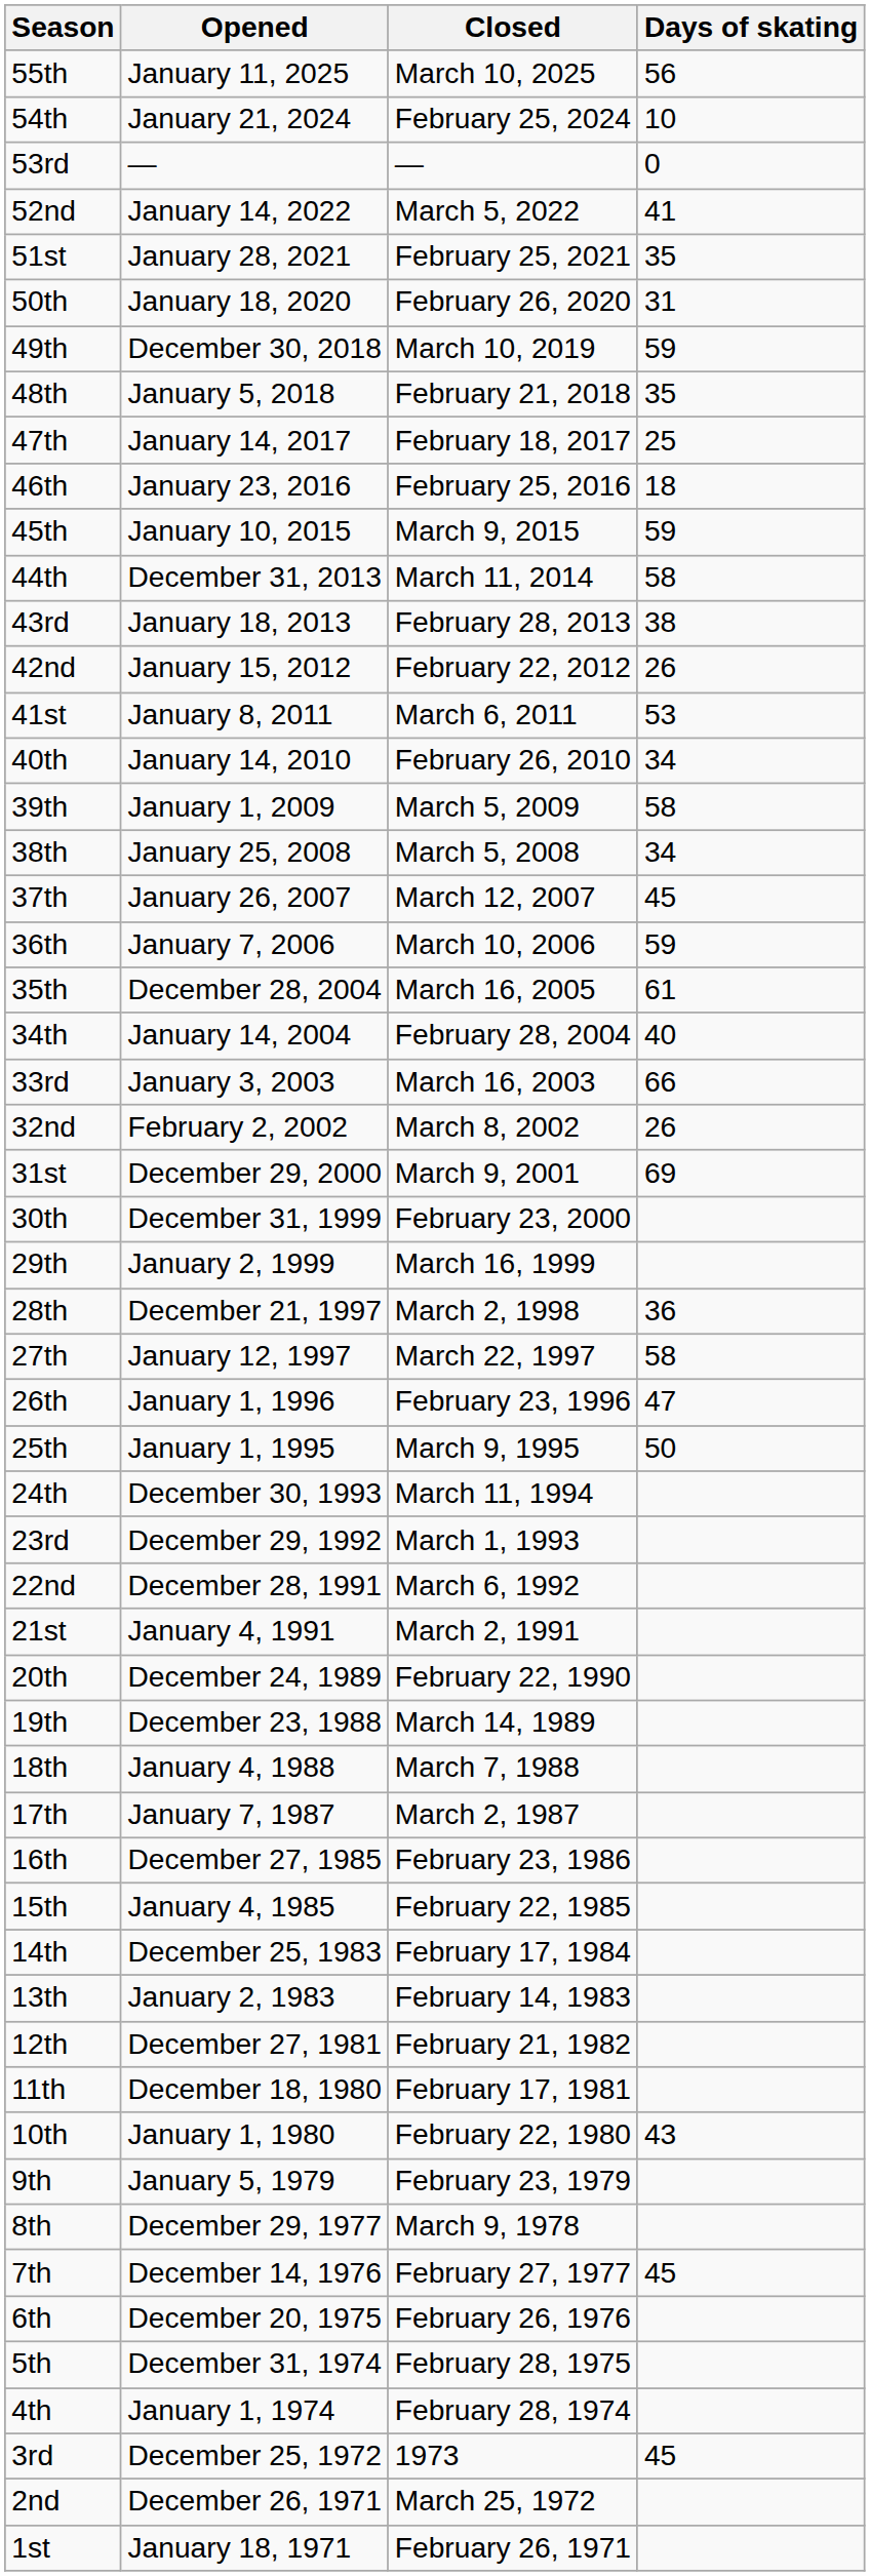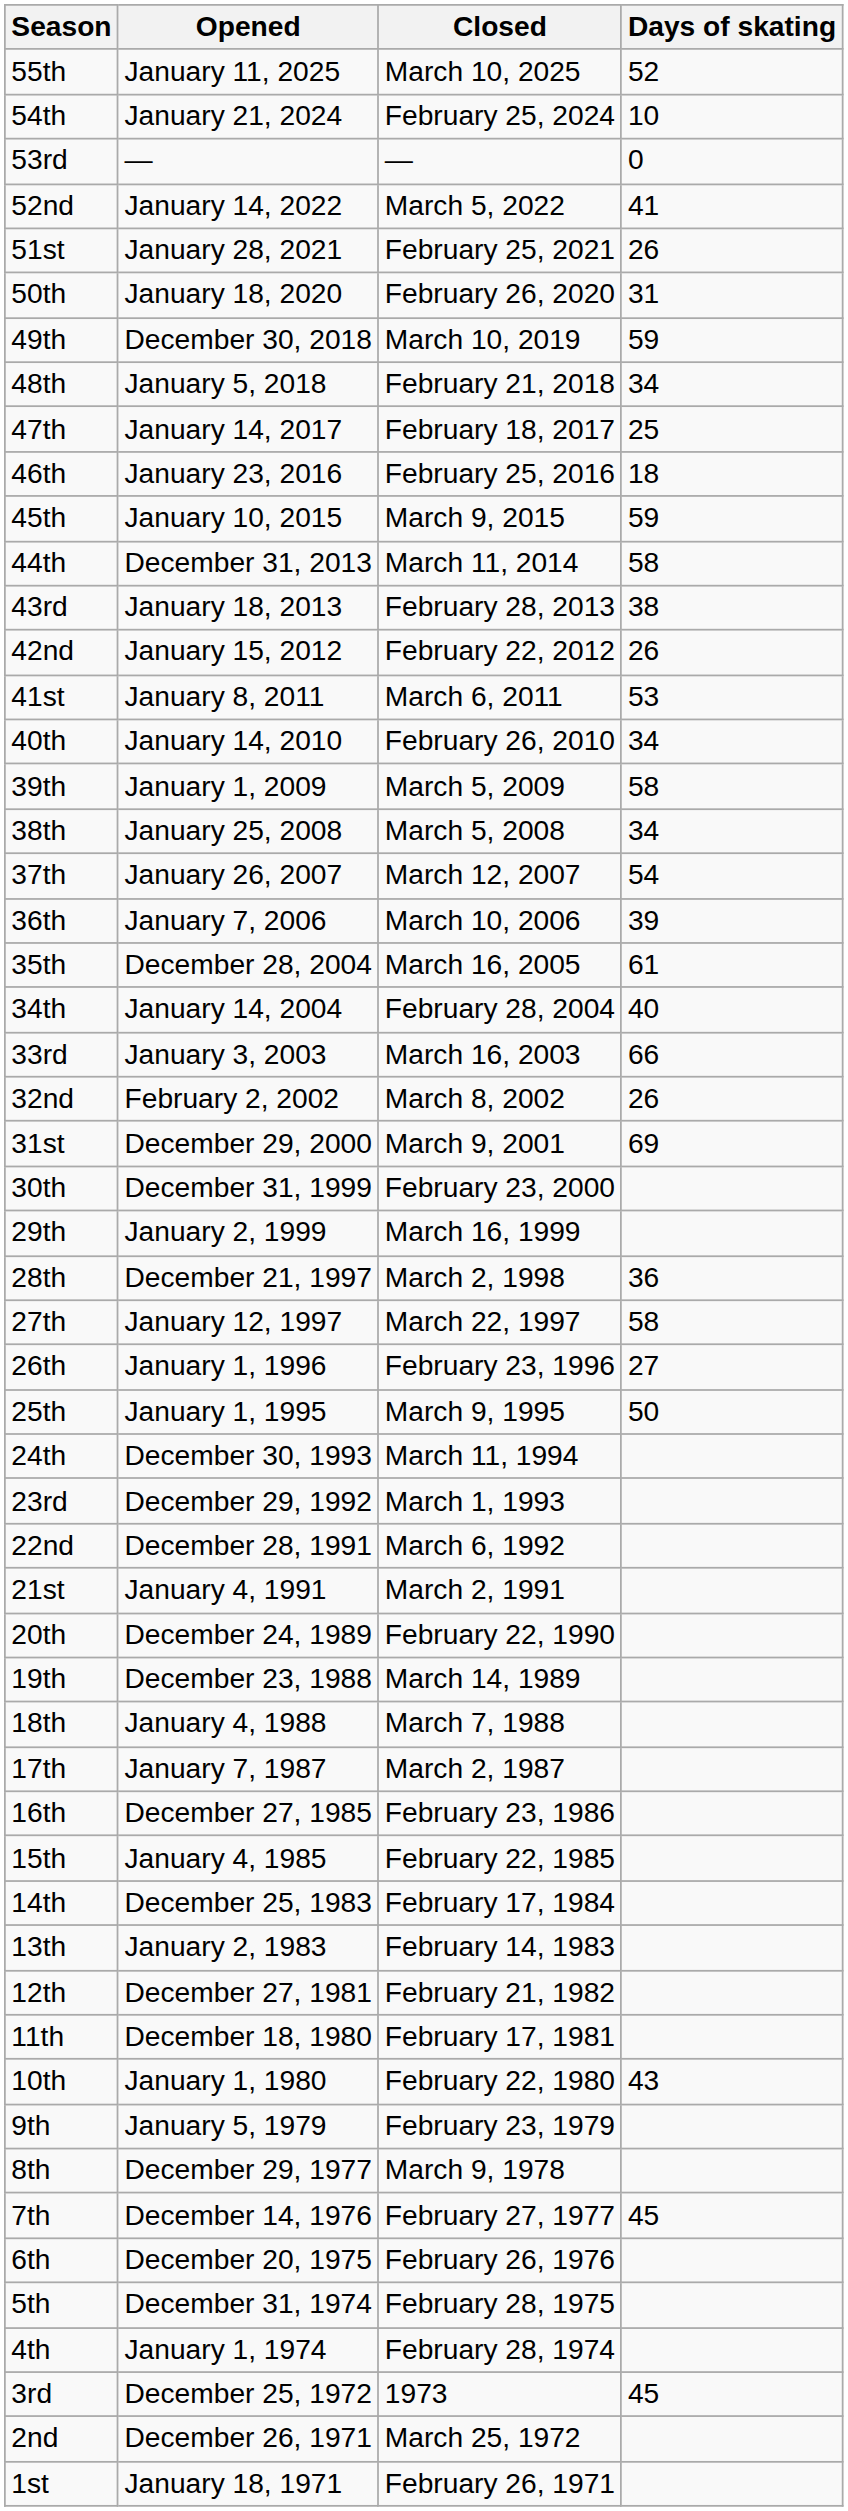55th | Days of skating: 56 -> 52
51st | Days of skating: 35 -> 26
48th | Days of skating: 35 -> 34
37th | Days of skating: 45 -> 54
36th | Days of skating: 59 -> 39
26th | Days of skating: 47 -> 27
